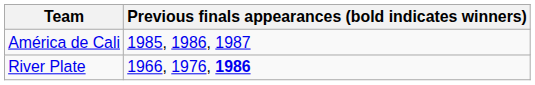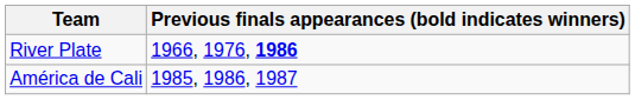rows swapped: América de Cali <-> River Plate
